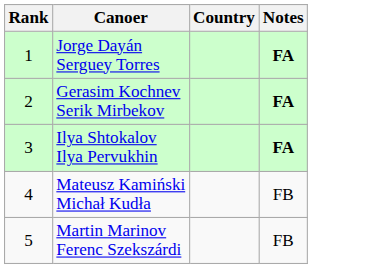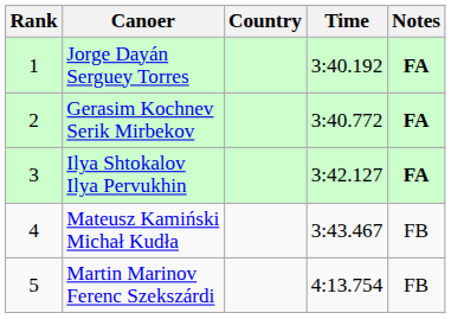+ column: Time | 3:40.192 | 3:40.772 | 3:42.127 | 3:43.467 | 4:13.754
